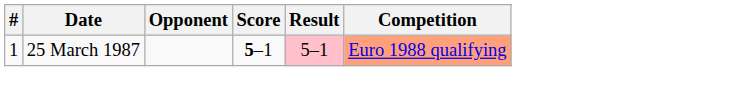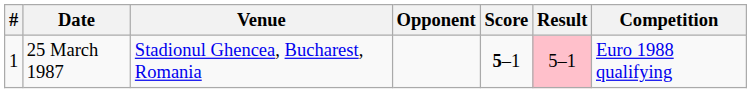+ column: Venue | Stadionul Ghencea, Bucharest, Romania
25 March 1987 | Competition: lightsalmon background -> no background
